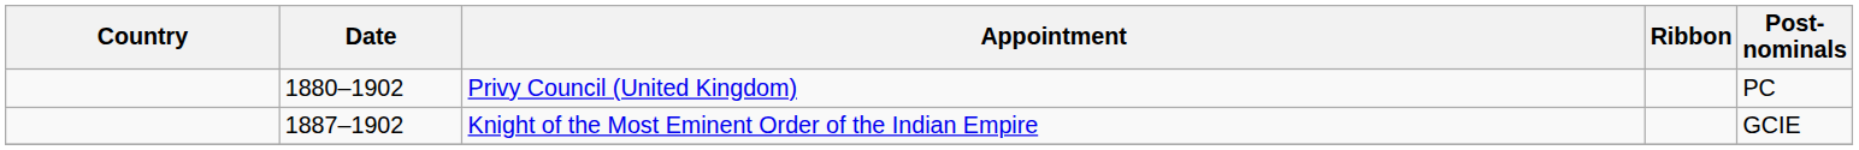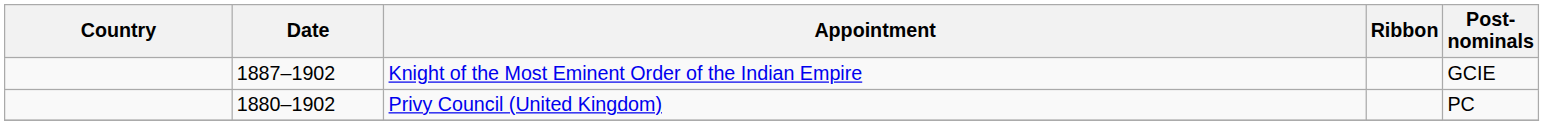rows swapped: Privy Council (United Kingdom) <-> Knight of the Most Eminent Order of the Indian Empire
